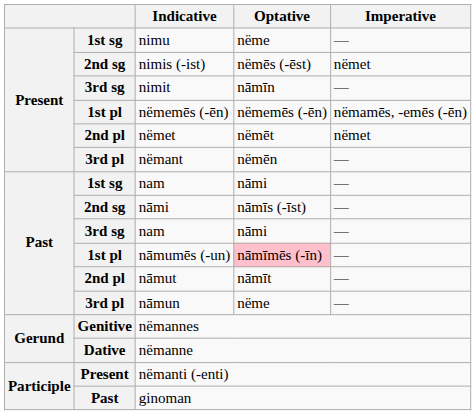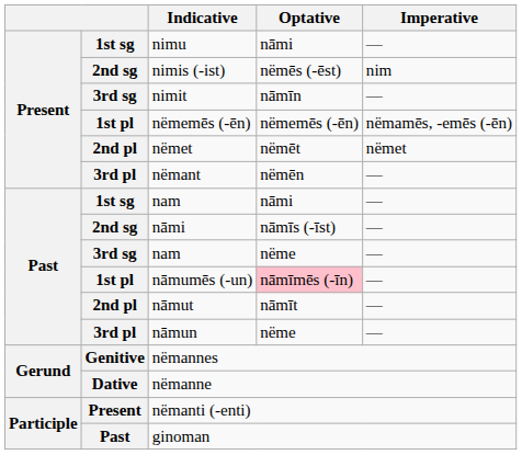nimu | Optative: nëme -> nāmi
nimis (-ist) | Imperative: nëmet -> nim
3rd sg / nam | Optative: nāmi -> nëme
